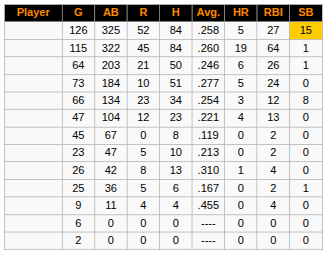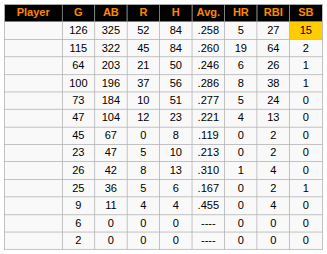115 | SB: 1 -> 2
+ row: 100 | 196 | 37 | 56 | .286 | 8 | 38 | 1
- row: 66 | 134 | 23 | 34 | .254 | 3 | 12 | 8
